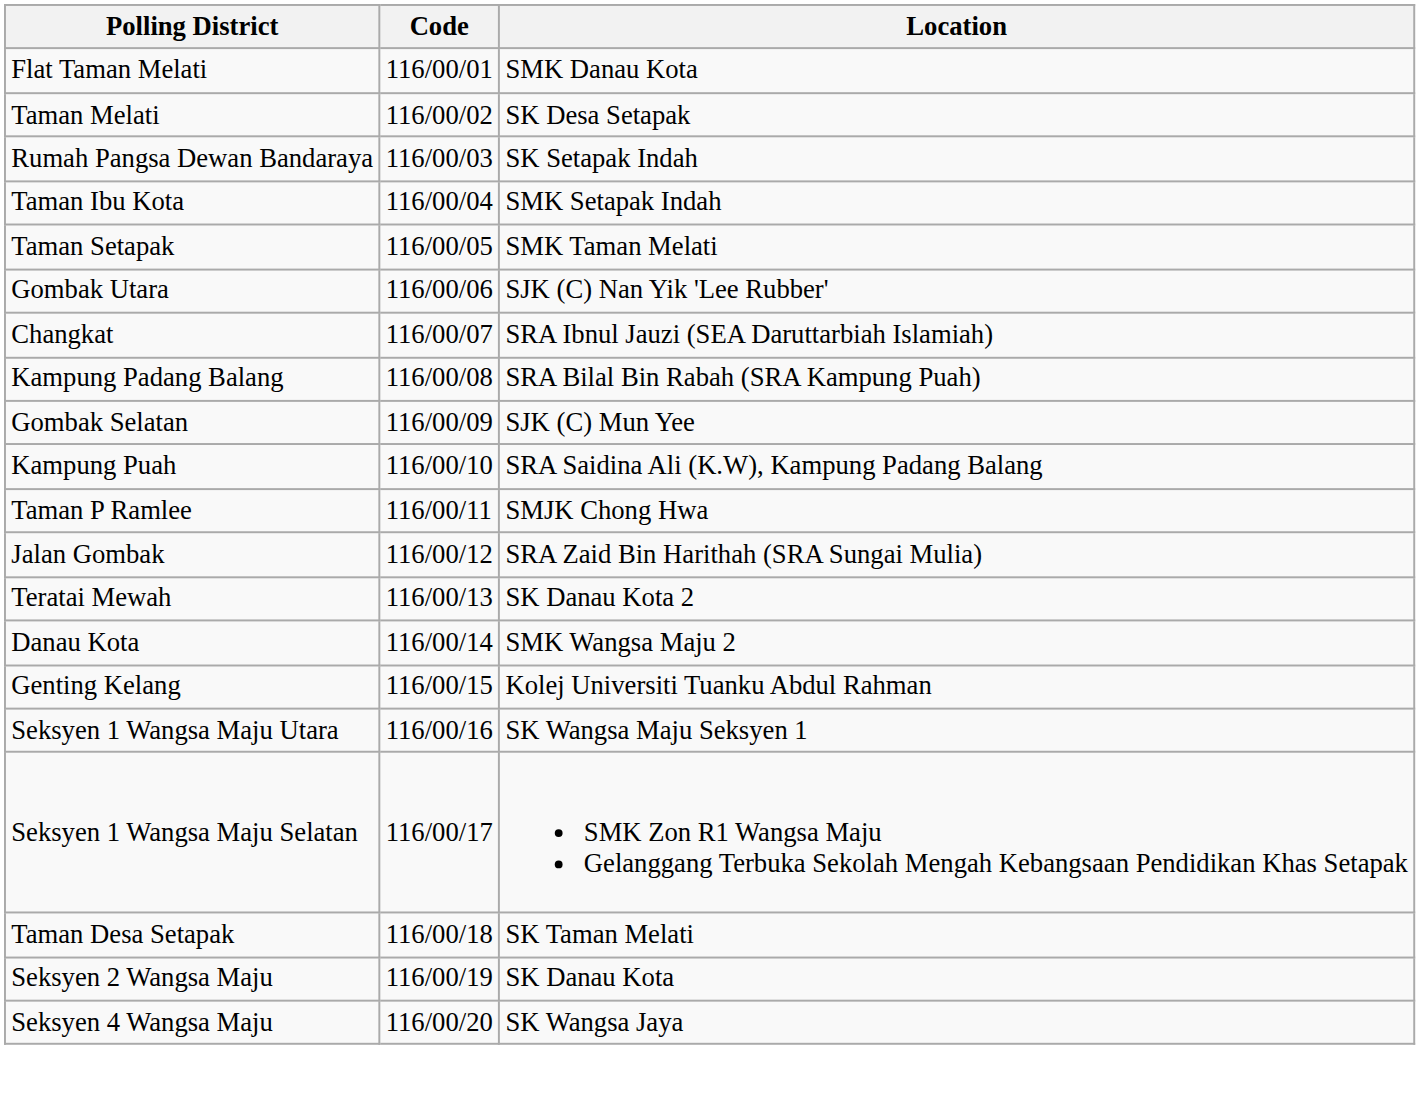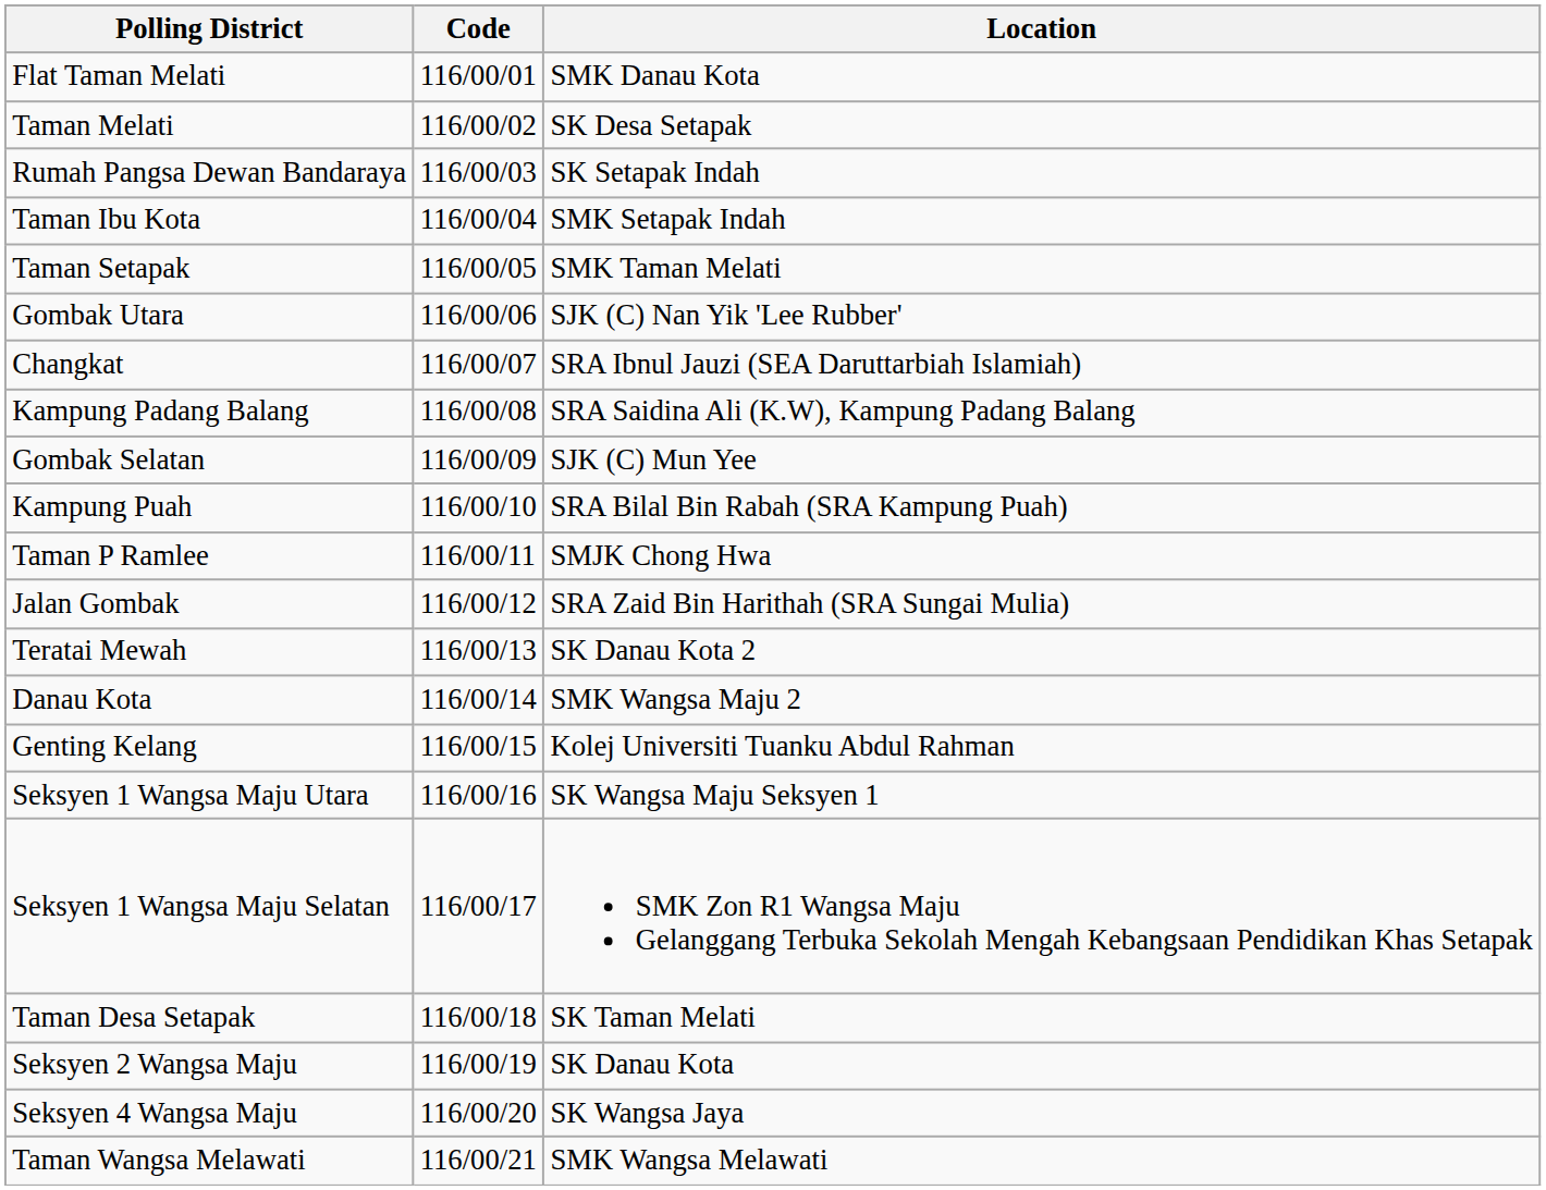Kampung Padang Balang | Location: SRA Bilal Bin Rabah (SRA Kampung Puah) -> SRA Saidina Ali (K.W), Kampung Padang Balang
Kampung Puah | Location: SRA Saidina Ali (K.W), Kampung Padang Balang -> SRA Bilal Bin Rabah (SRA Kampung Puah)
+ row: Taman Wangsa Melawati | 116/00/21 | SMK Wangsa Melawati
